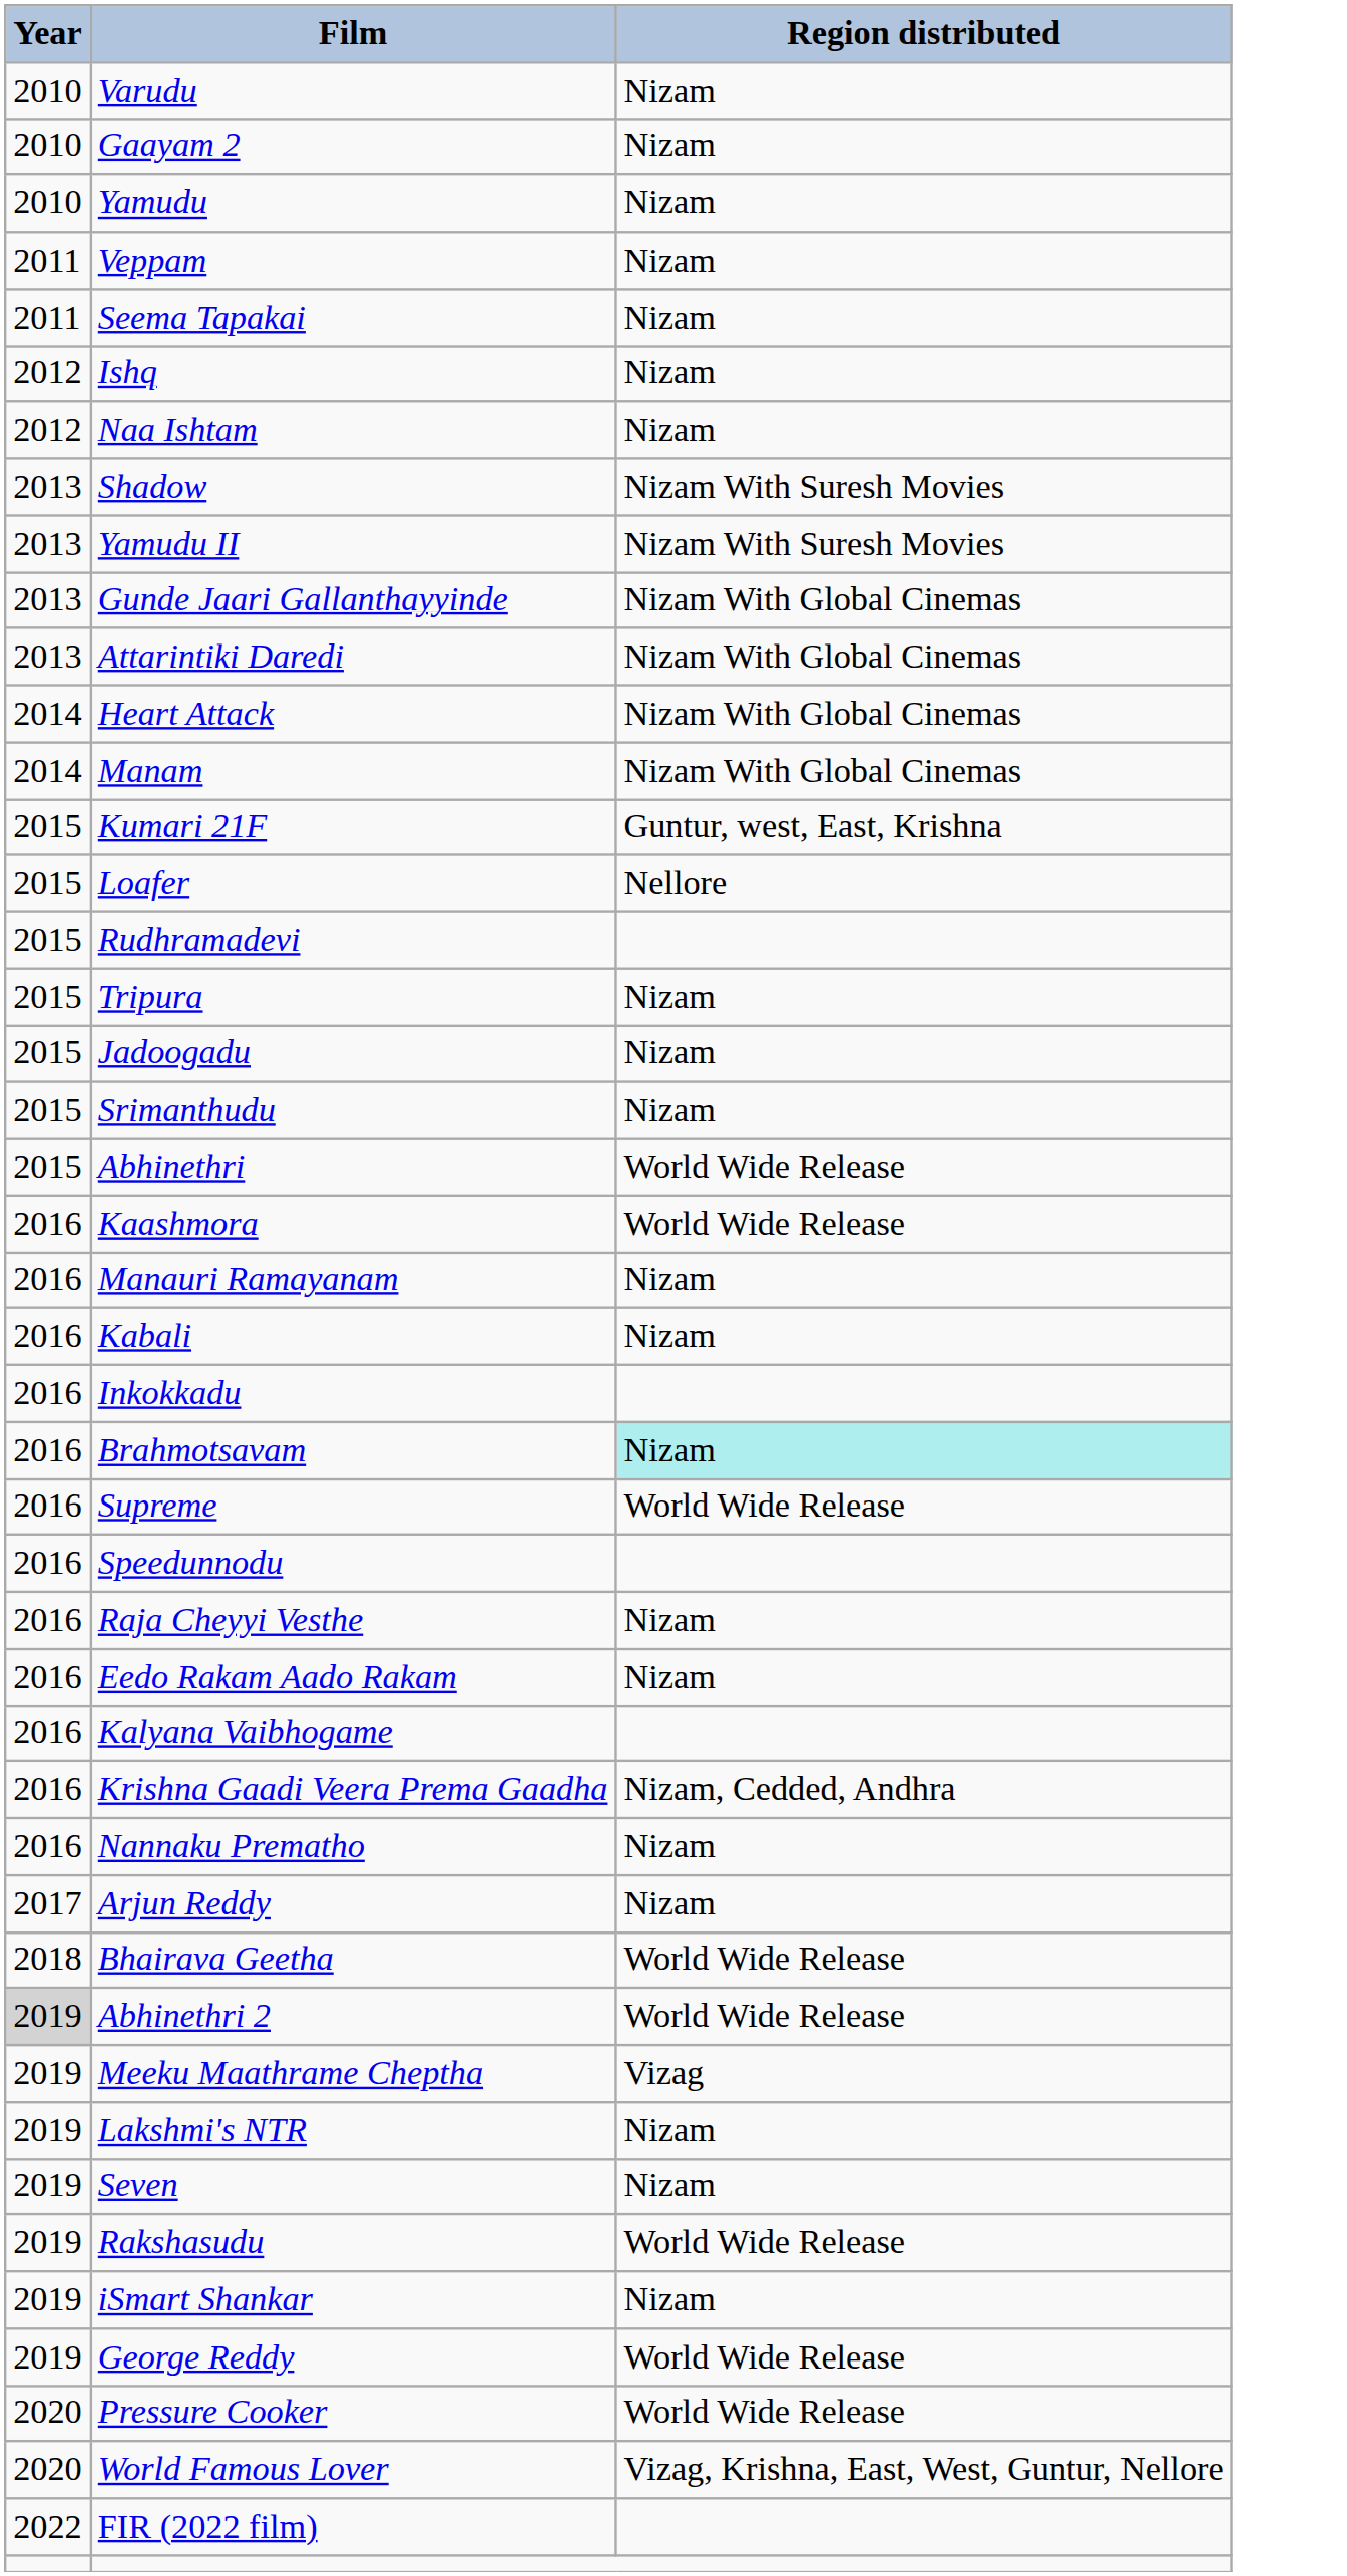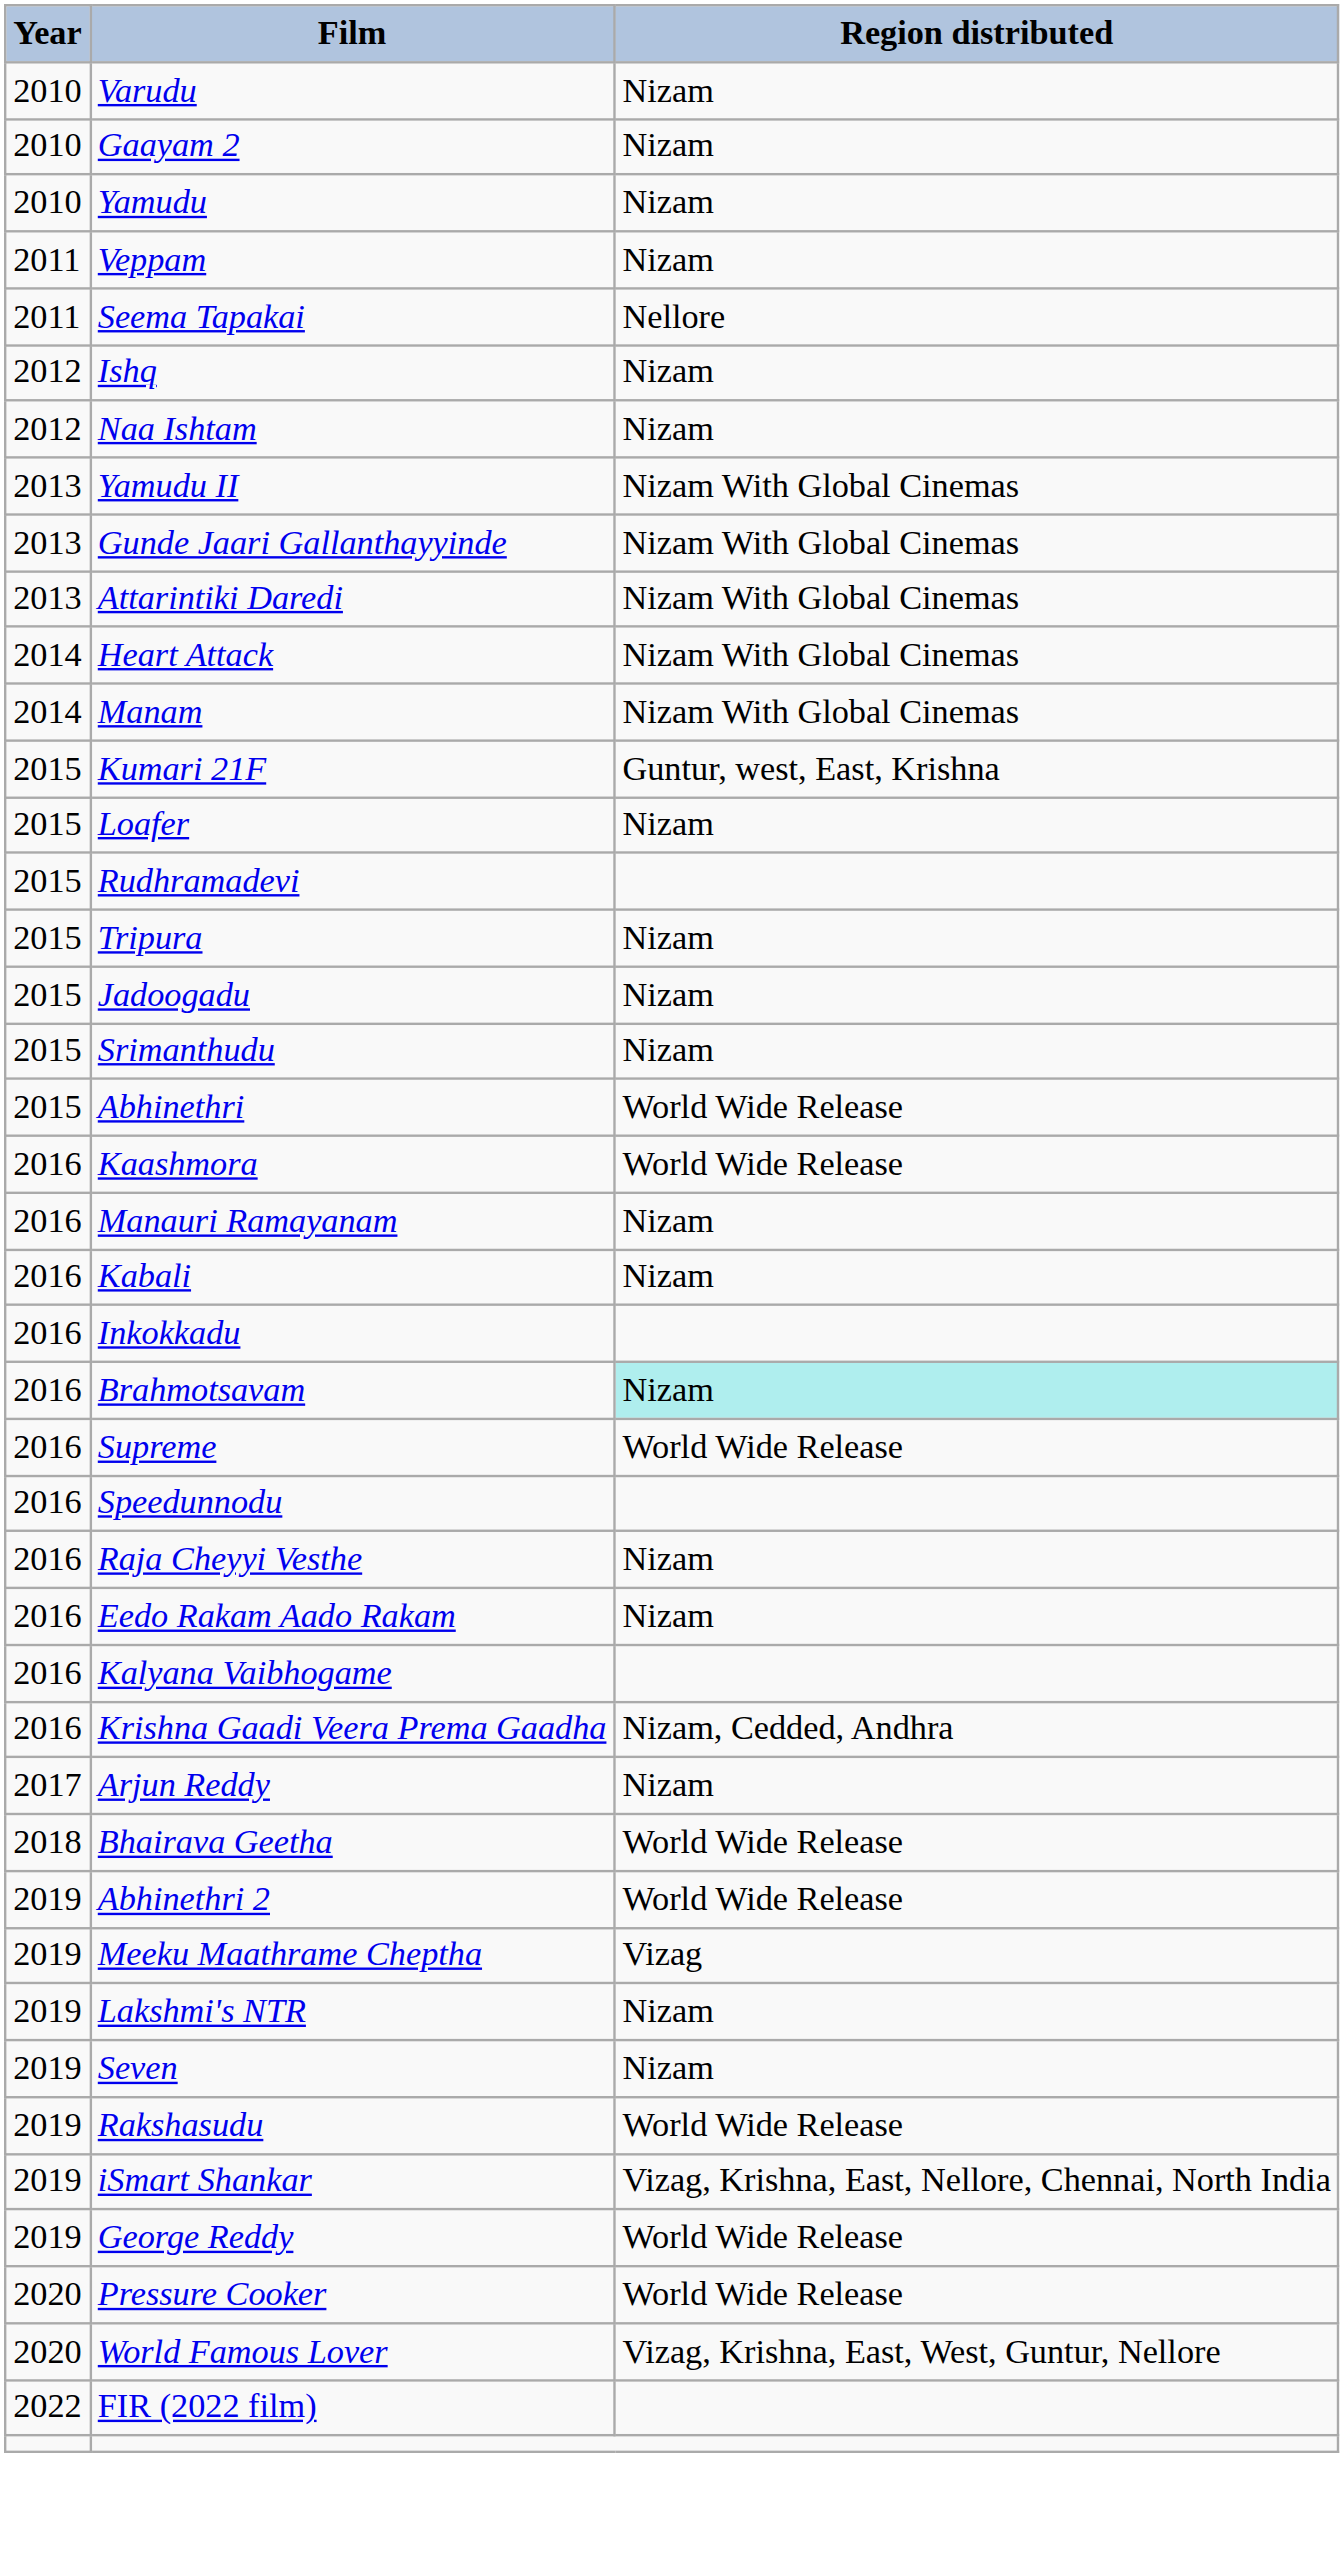Seema Tapakai | Region distributed: Nizam -> Nellore
- row: 2013 | Shadow | Nizam With Suresh Movies
Yamudu II | Region distributed: Nizam With Suresh Movies -> Nizam With Global Cinemas
Loafer | Region distributed: Nellore -> Nizam
- row: 2016 | Nannaku Prematho | Nizam
Abhinethri 2 | Year: lightgrey background -> no background
iSmart Shankar | Region distributed: Nizam -> Vizag, Krishna, East, Nellore, Chennai, North India
